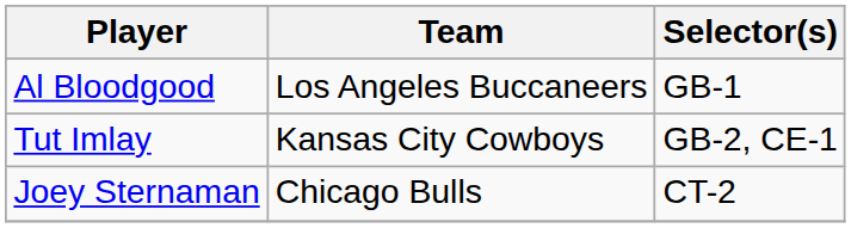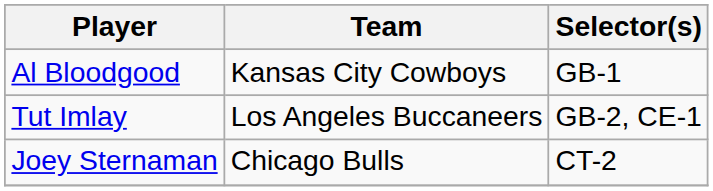Al Bloodgood | Team: Los Angeles Buccaneers -> Kansas City Cowboys
Tut Imlay | Team: Kansas City Cowboys -> Los Angeles Buccaneers
